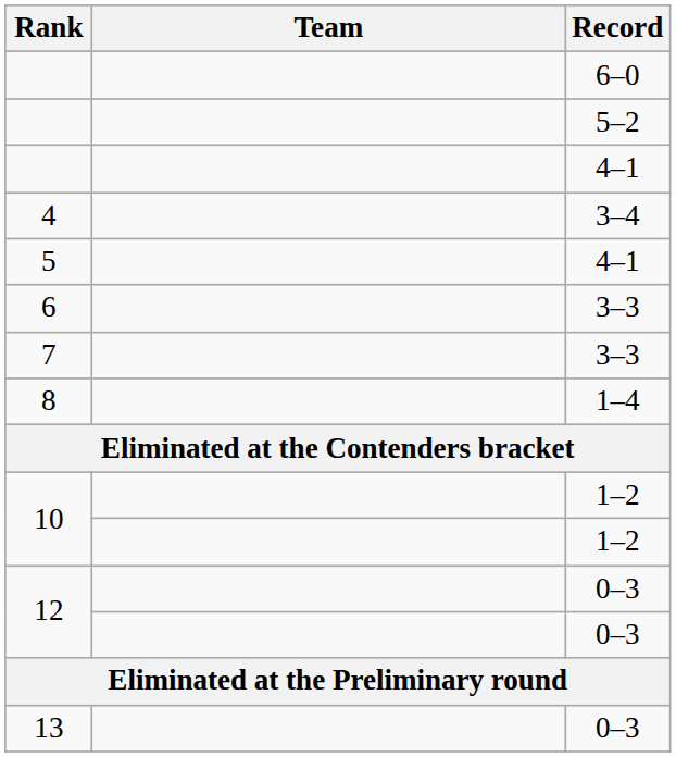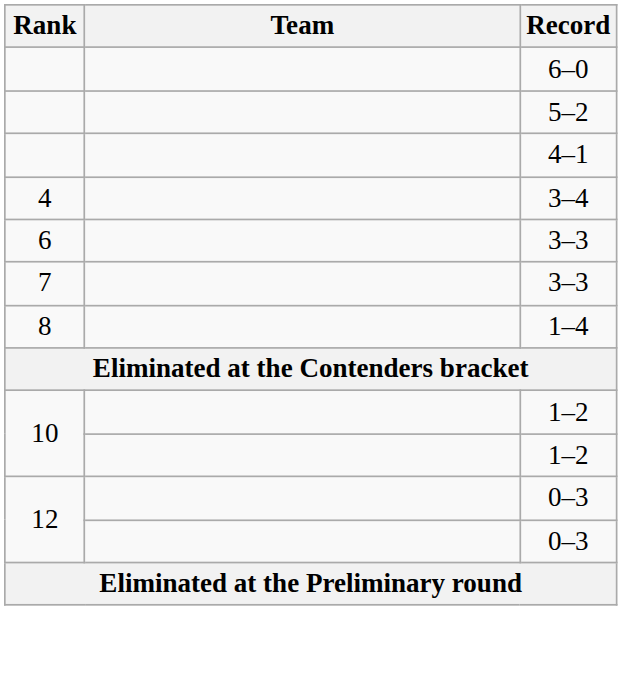- row: 5 | 4–1
- row: 13 | 0–3
